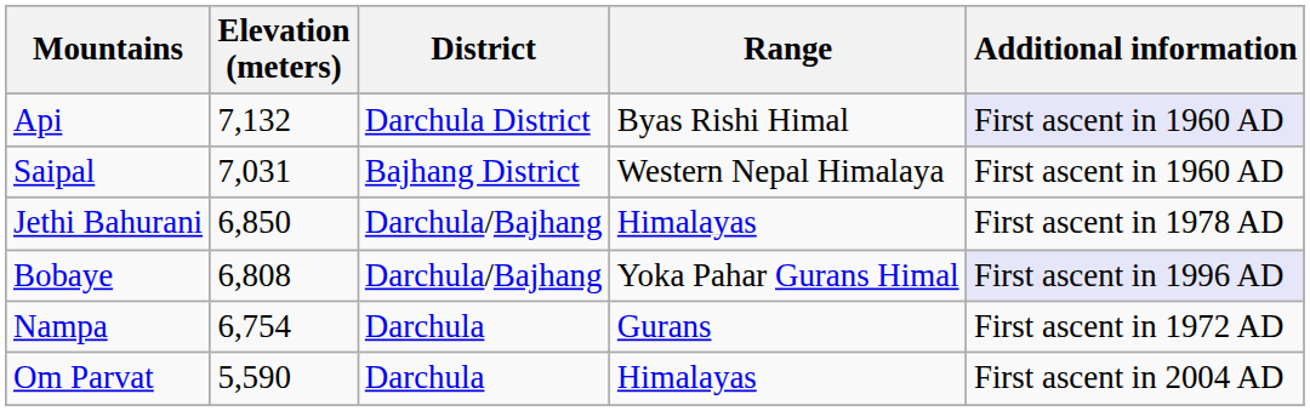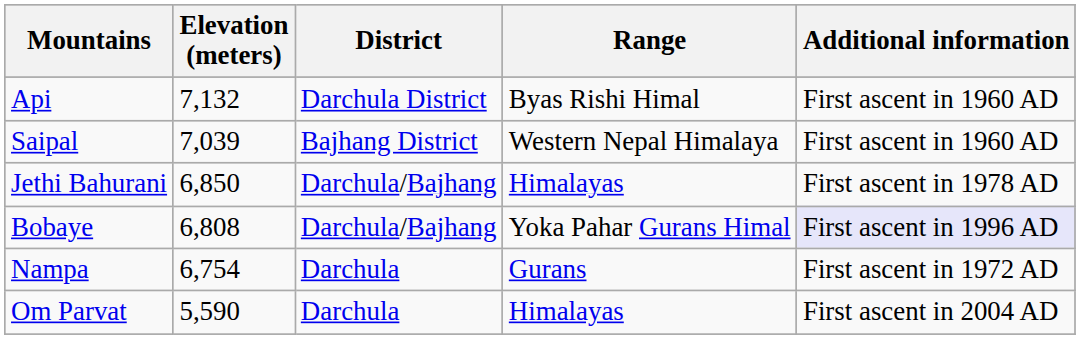Api | Additional information: lavender background -> no background
Saipal | Elevation (meters): 7,031 -> 7,039
